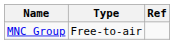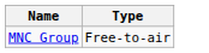- column: Ref
